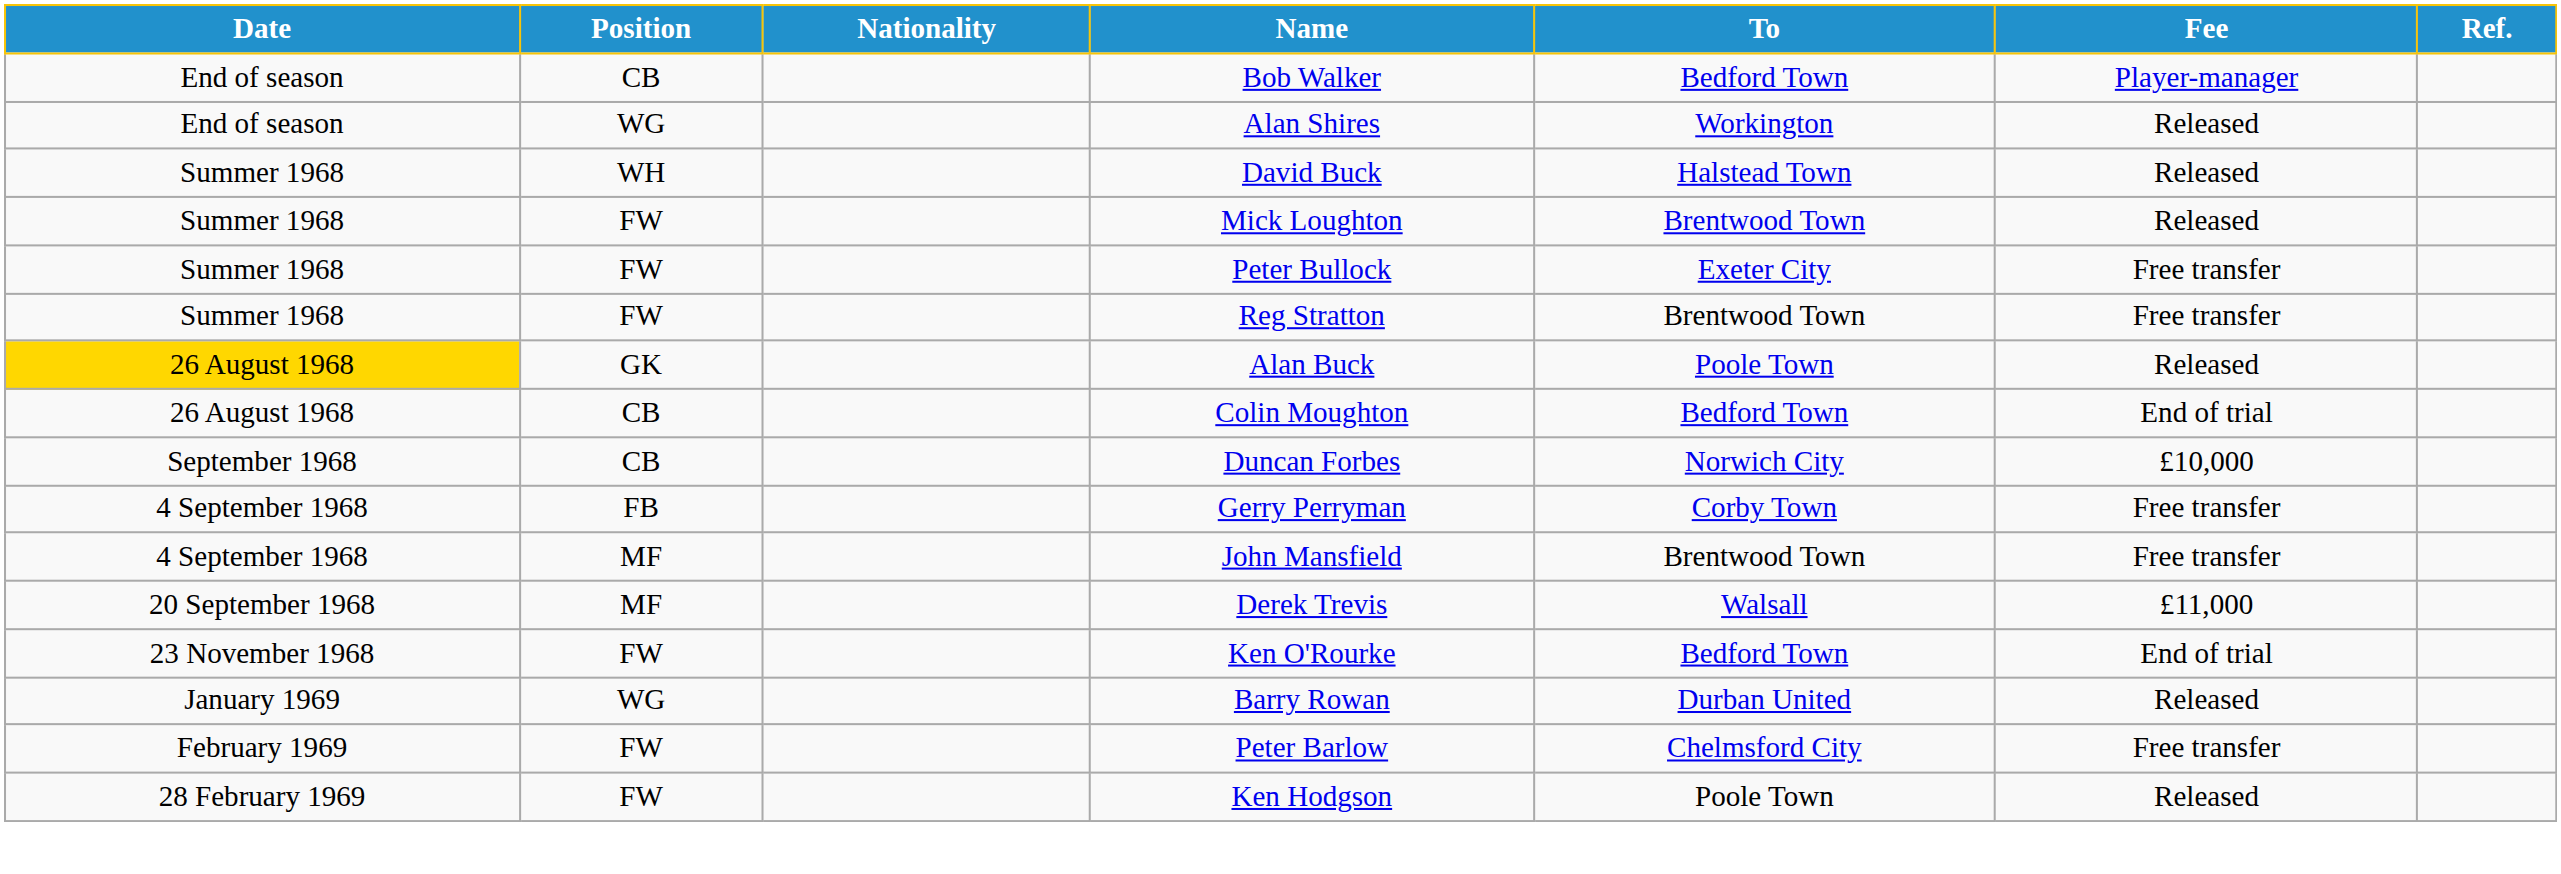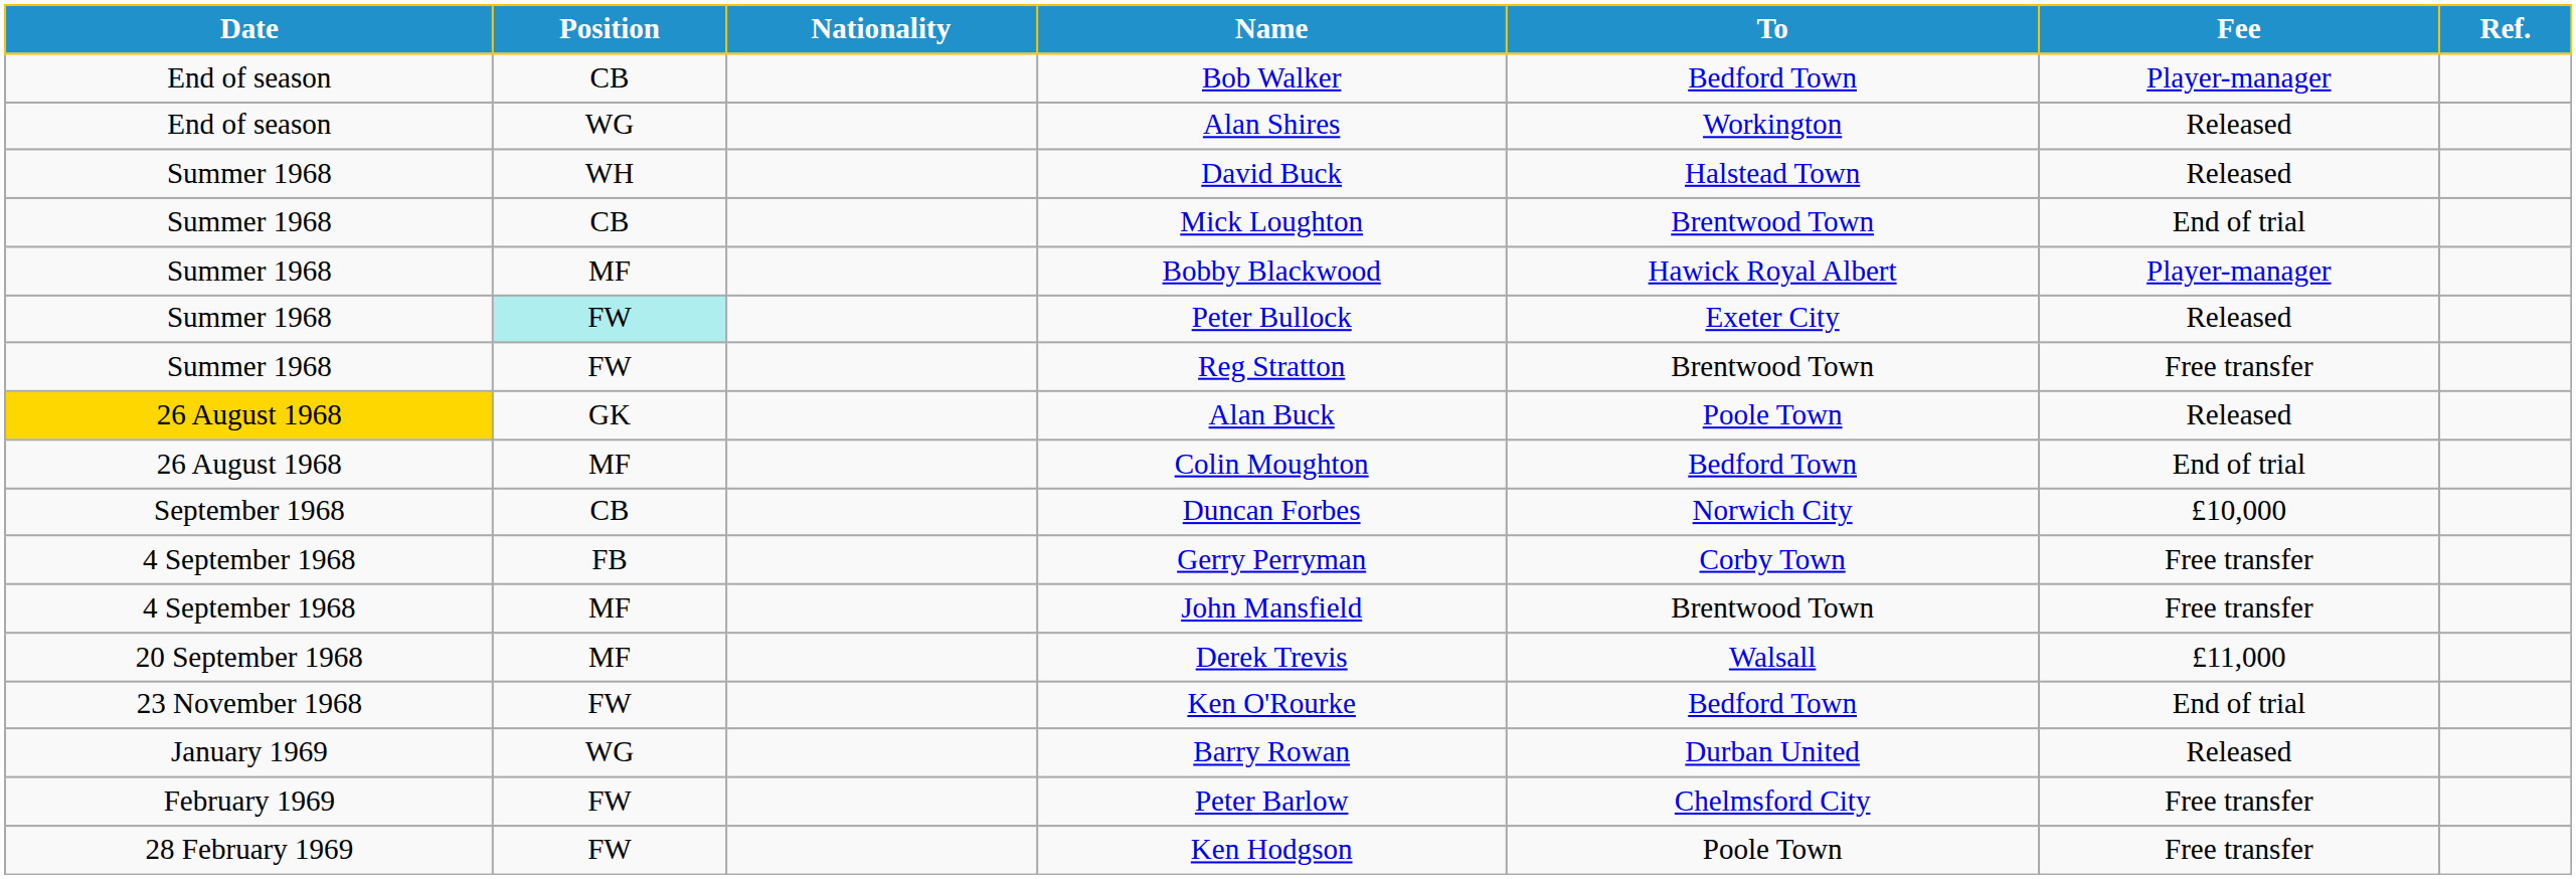Mick Loughton | Position: FW -> CB
Mick Loughton | Fee: Released -> End of trial
+ row: Summer 1968 | MF | Bobby Blackwood | Hawick Royal Albert | Player-manager
Peter Bullock | Position: no background -> paleturquoise background
Peter Bullock | Fee: Free transfer -> Released
Colin Moughton | Position: CB -> MF
Ken Hodgson | Fee: Released -> Free transfer
